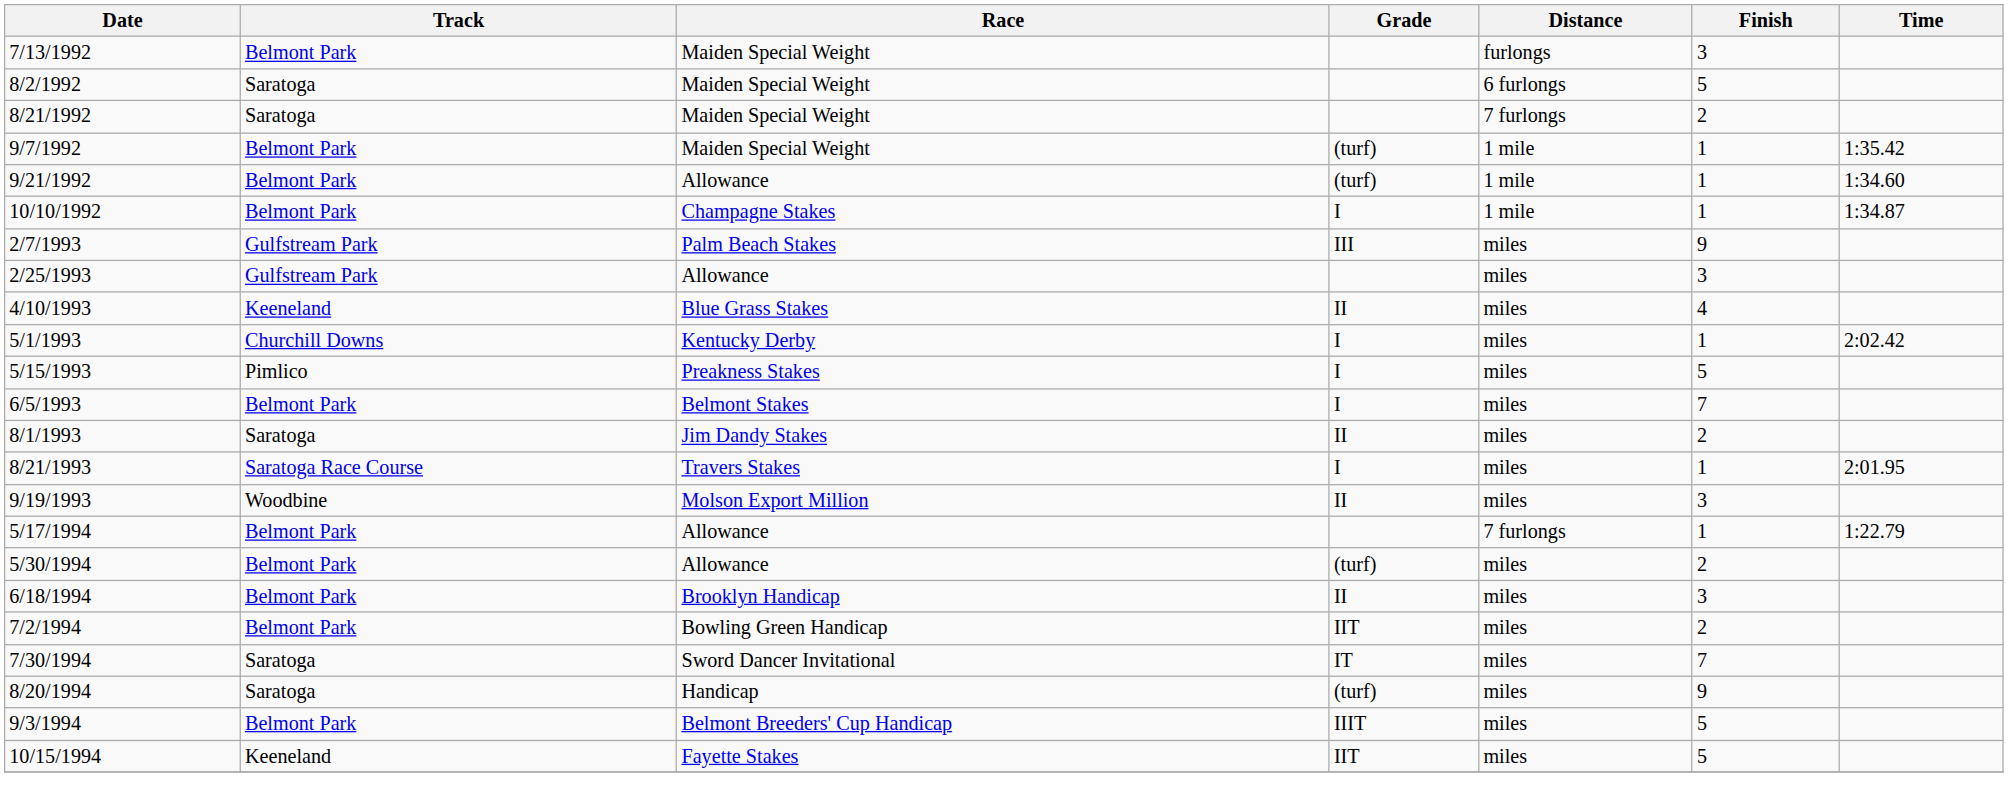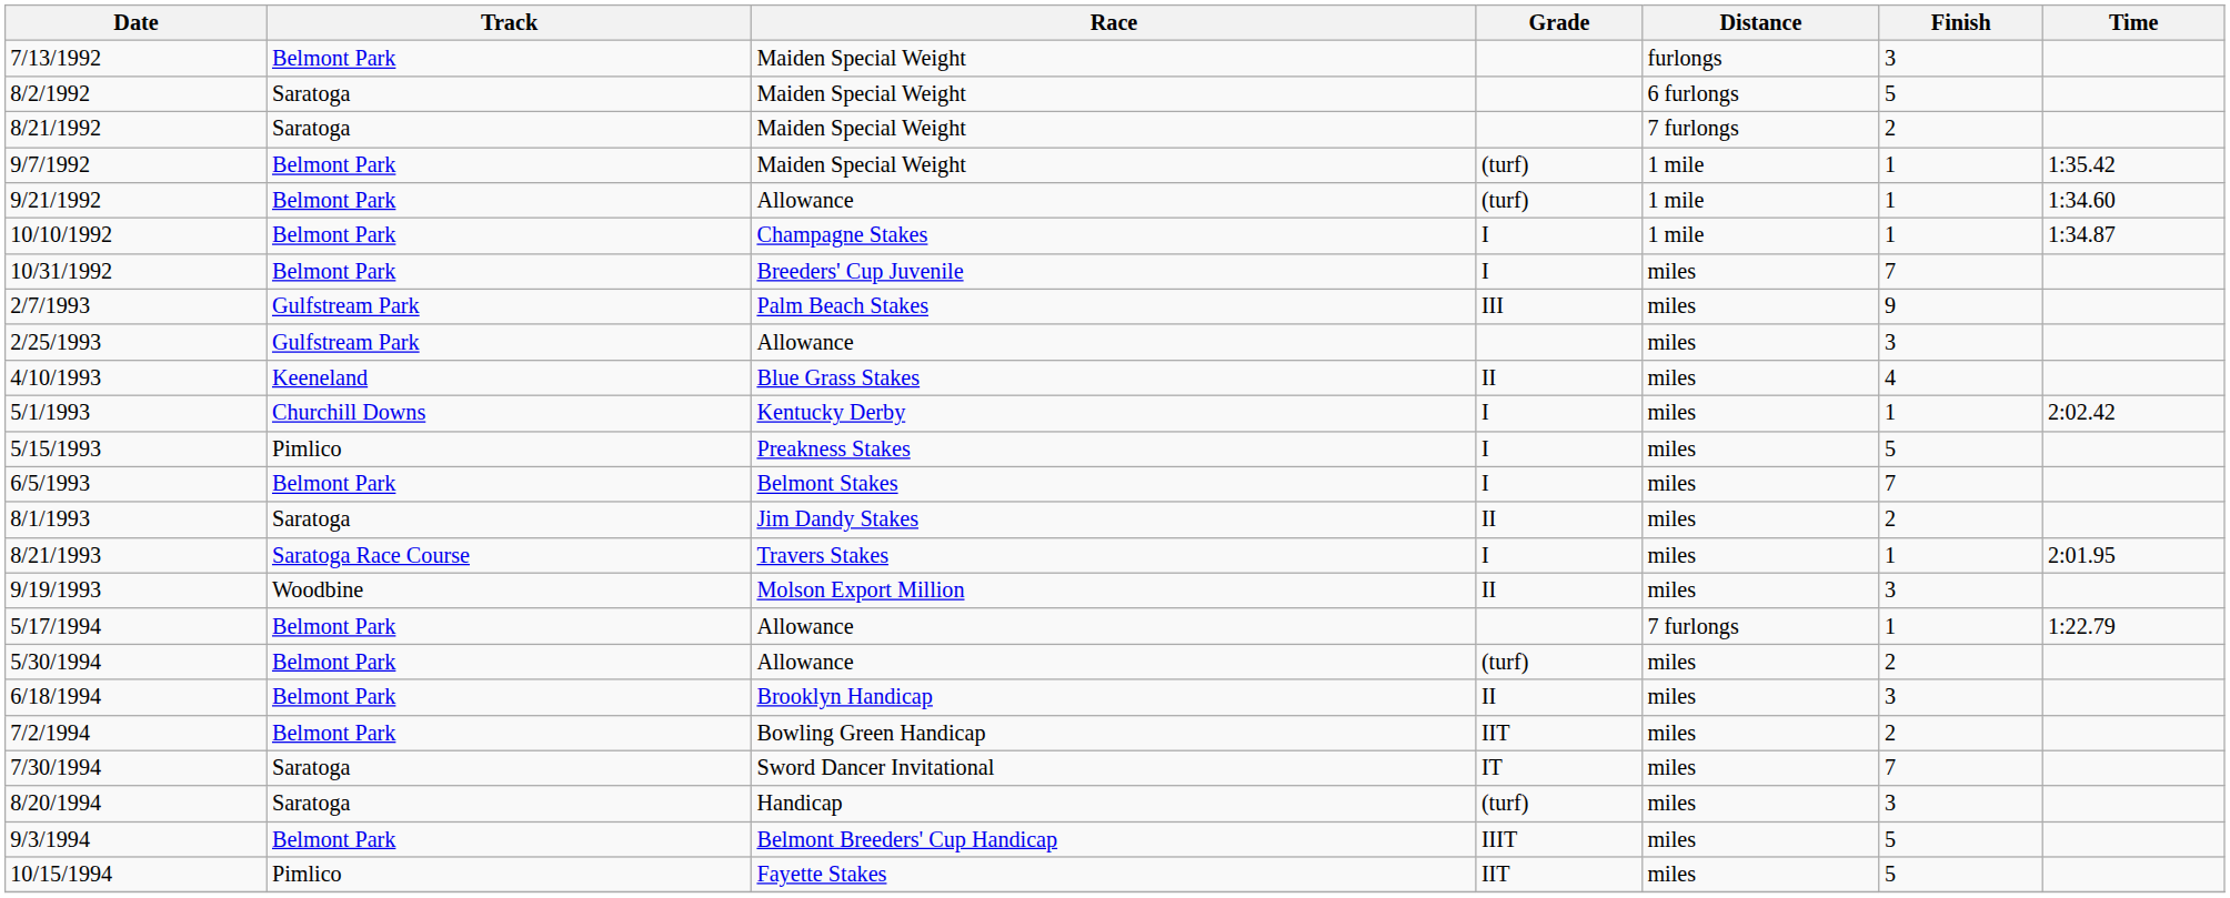+ row: 10/31/1992 | Belmont Park | Breeders' Cup Juvenile | I | miles | 7
8/20/1994 | Finish: 9 -> 3
10/15/1994 | Track: Keeneland -> Pimlico
